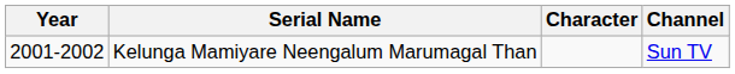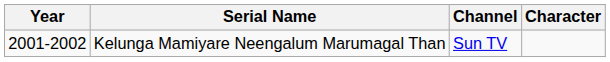columns swapped: Character <-> Channel
